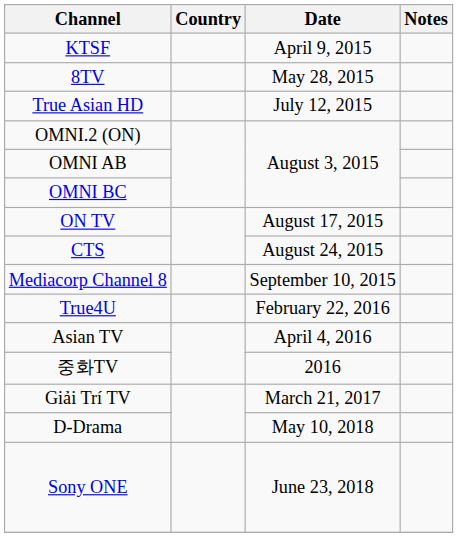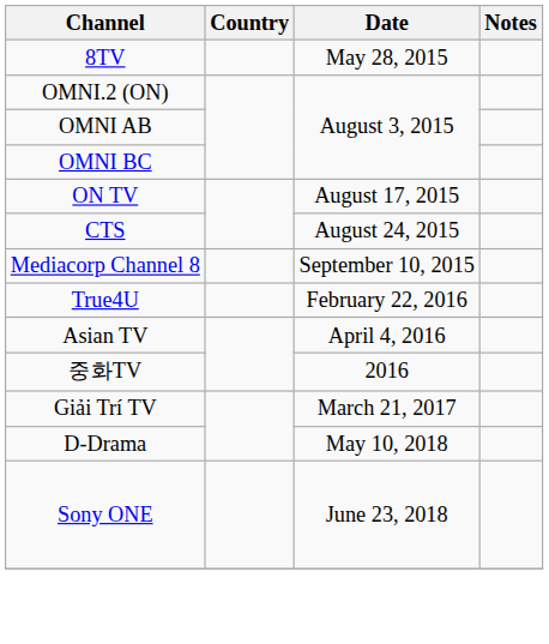- row: KTSF | April 9, 2015
- row: True Asian HD | July 12, 2015
